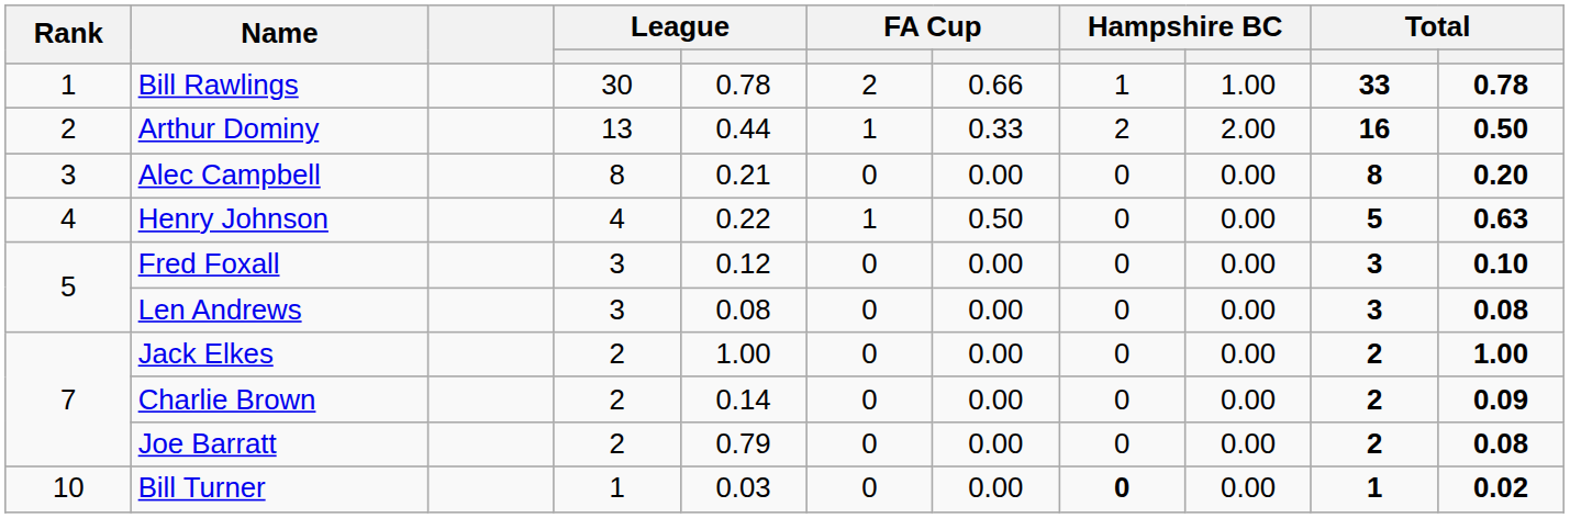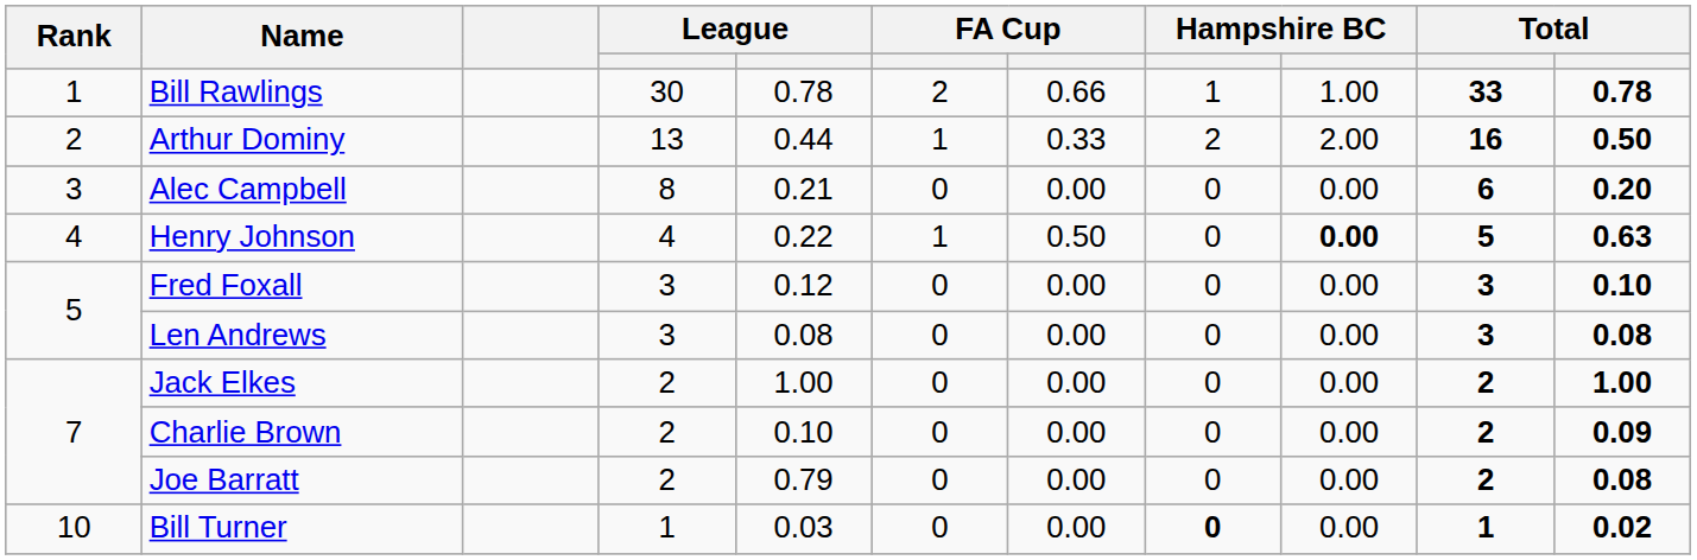Alec Campbell | column 10: 8 -> 6
Henry Johnson | column 9: normal -> bold
Charlie Brown | column 5: 0.14 -> 0.10
